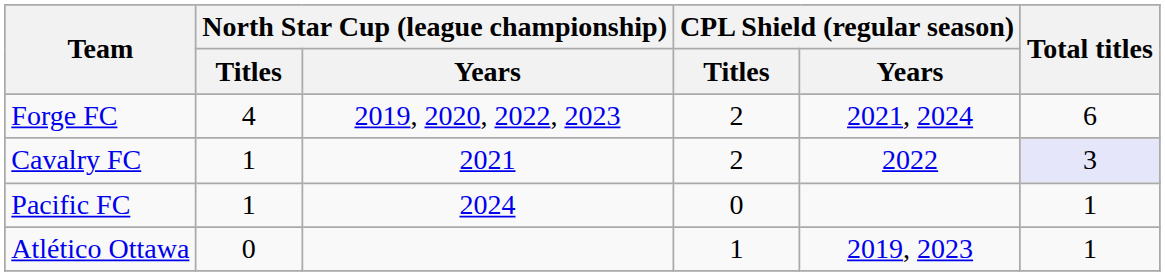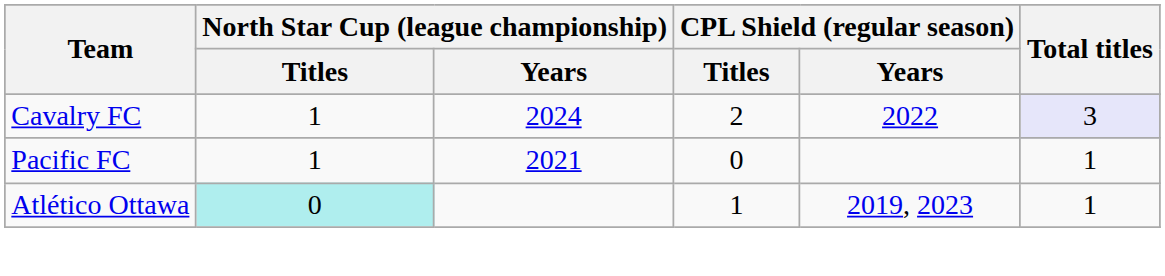- row: Forge FC | 4 | 2019, 2020, 2022, 2023 | 2 | 2021, 2024 | 6
Cavalry FC | North Star Cup (league championship) / Years: 2021 -> 2024
Pacific FC | North Star Cup (league championship) / Years: 2024 -> 2021
Atlético Ottawa | North Star Cup (league championship) / Titles: no background -> paleturquoise background
